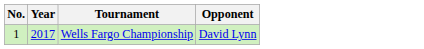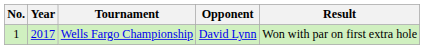+ column: Result | Won with par on first extra hole
